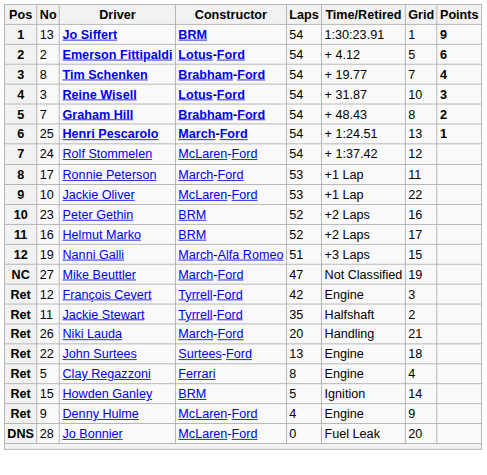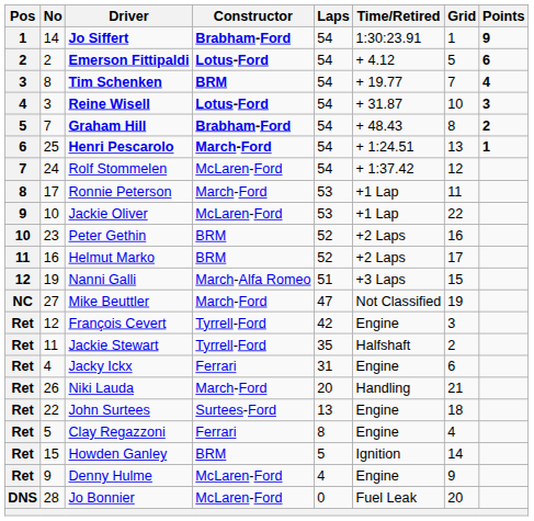Jo Siffert | No: 13 -> 14
Jo Siffert | Constructor: BRM -> Brabham-Ford
Tim Schenken | Constructor: Brabham-Ford -> BRM
+ row: Ret | 4 | Jacky Ickx | Ferrari | 31 | Engine | 6
